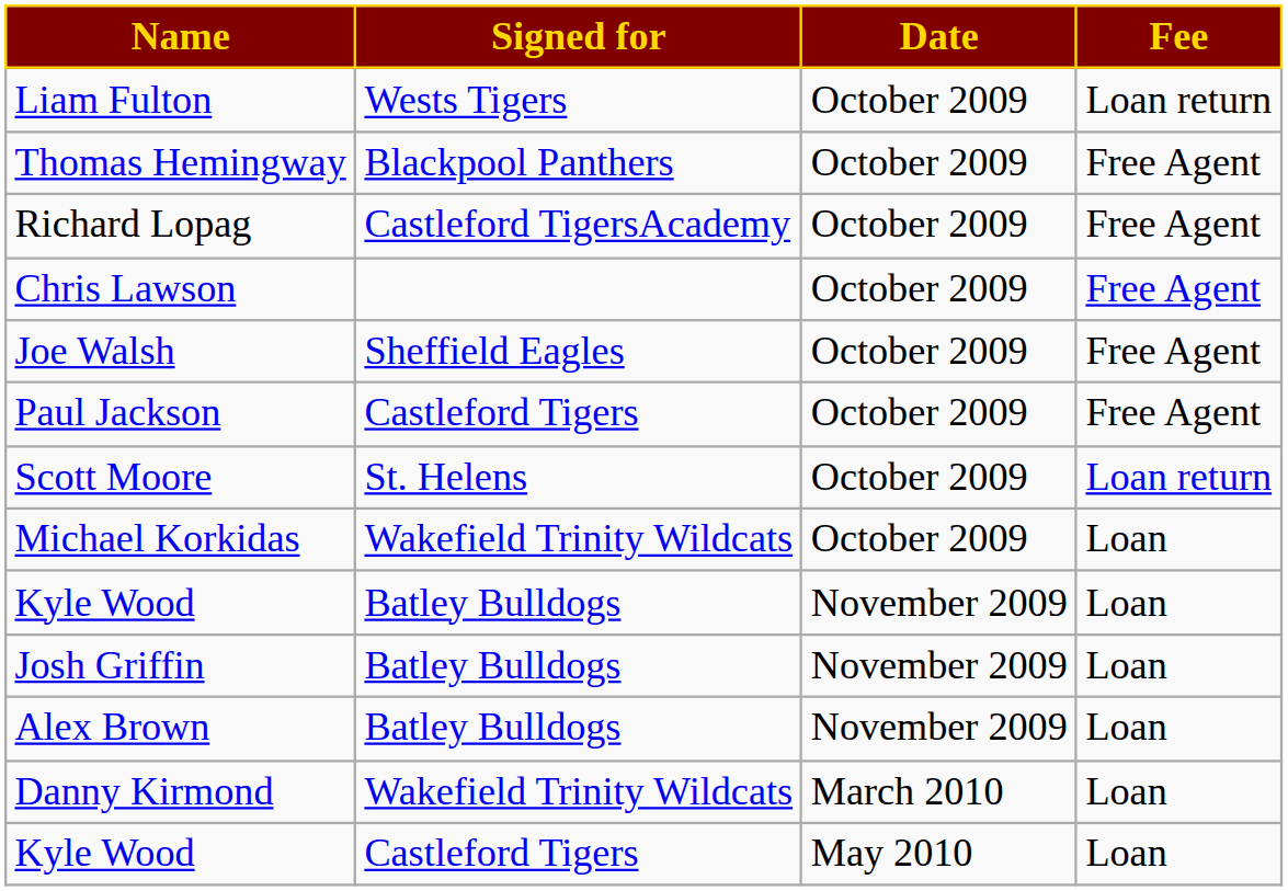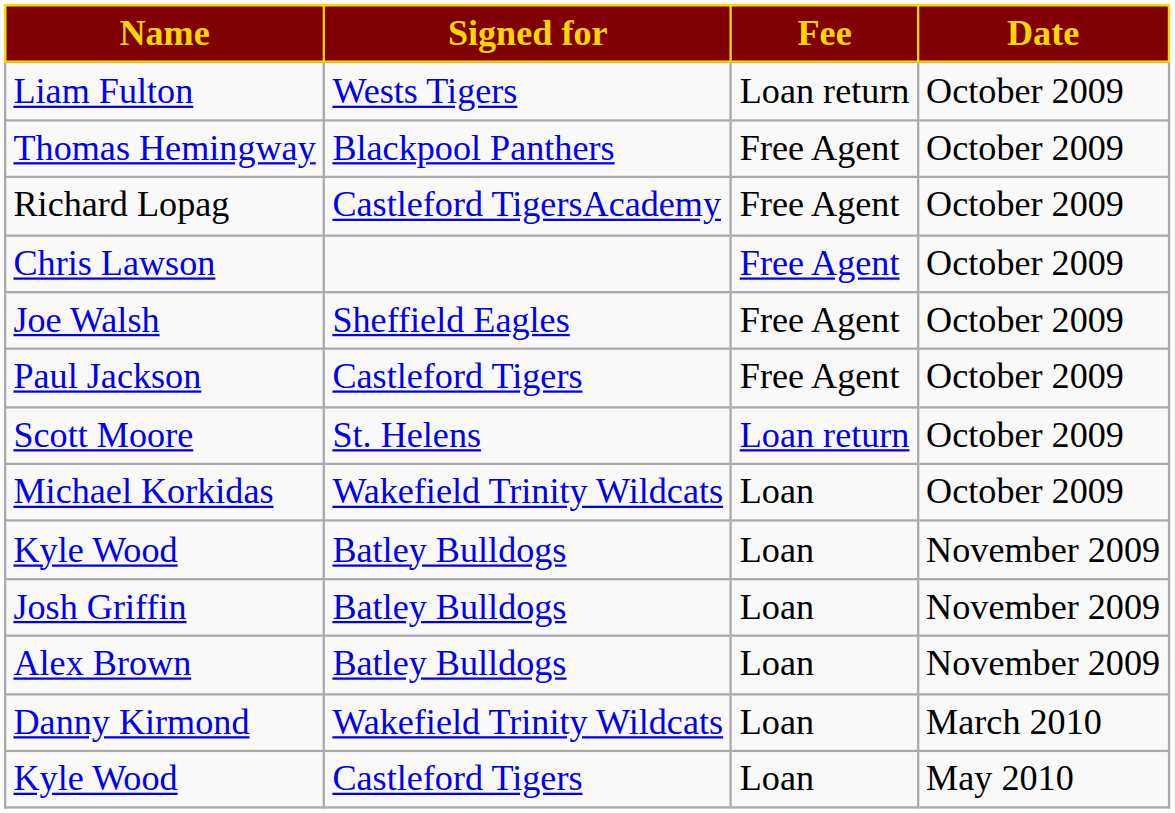columns swapped: Fee <-> Date
